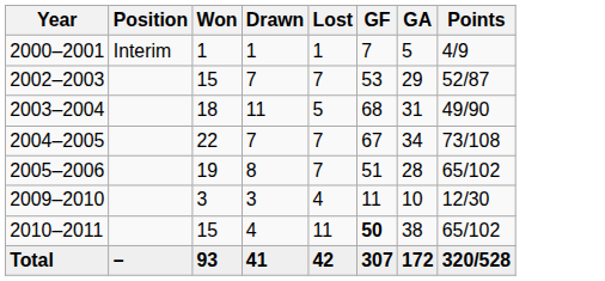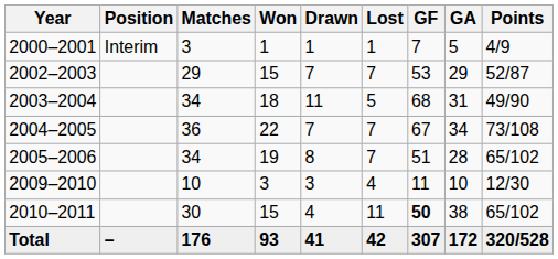+ column: Matches | 3 | 29 | 34 | 36 | 34 | 10 | 30 | 176
